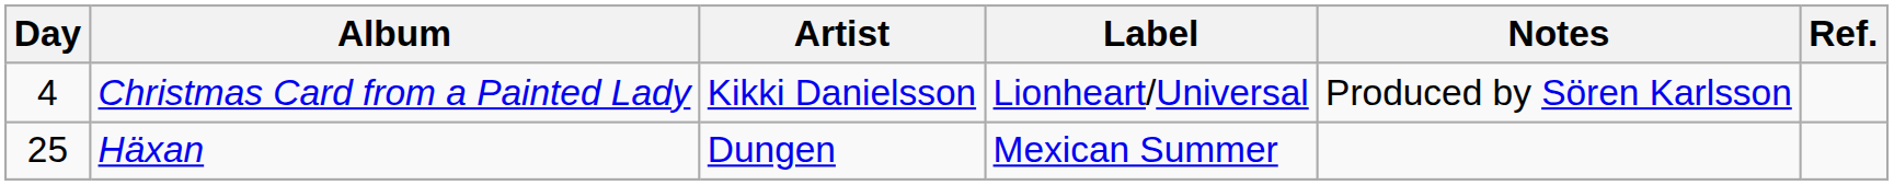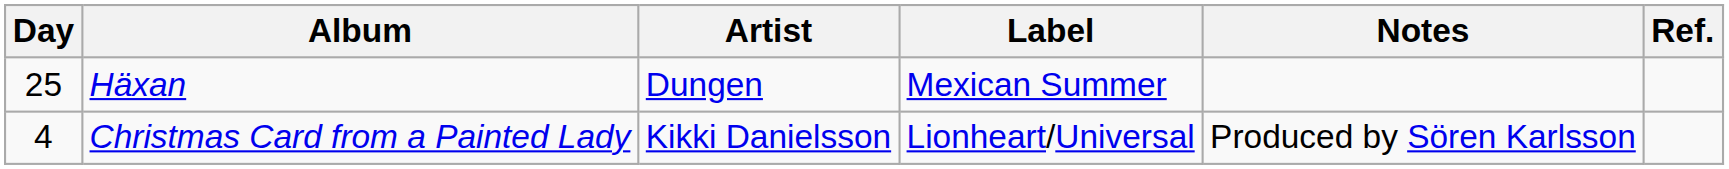rows swapped: Christmas Card from a Painted Lady <-> Häxan
